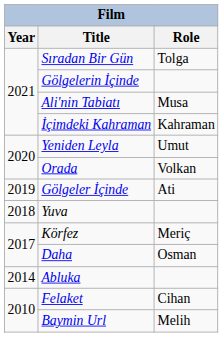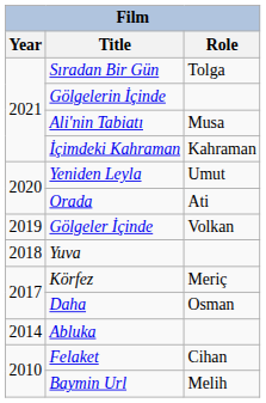Orada | Role: Volkan -> Ati
Gölgeler İçinde | Role: Ati -> Volkan
